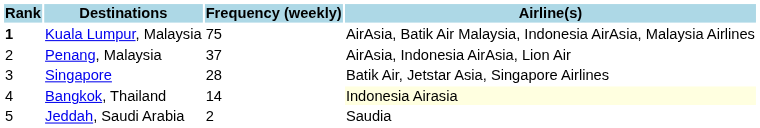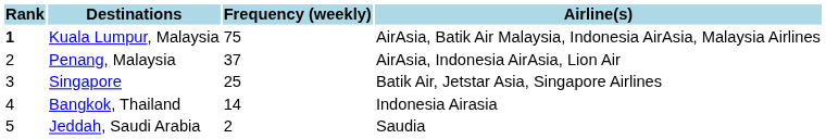Singapore | Frequency (weekly): 28 -> 25
Bangkok, Thailand | Airline(s): lightyellow background -> no background
